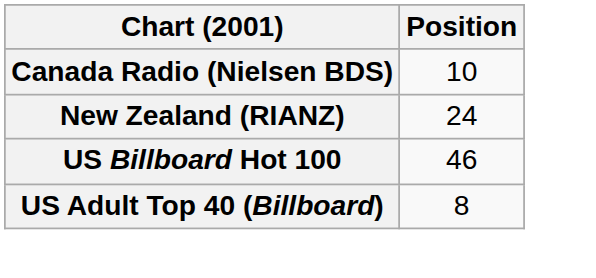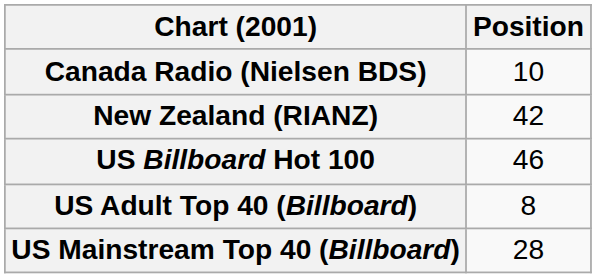New Zealand (RIANZ) | Position: 24 -> 42
+ row: US Mainstream Top 40 (Billboard) | 28
